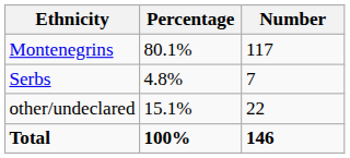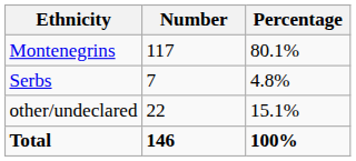columns swapped: Number <-> Percentage
